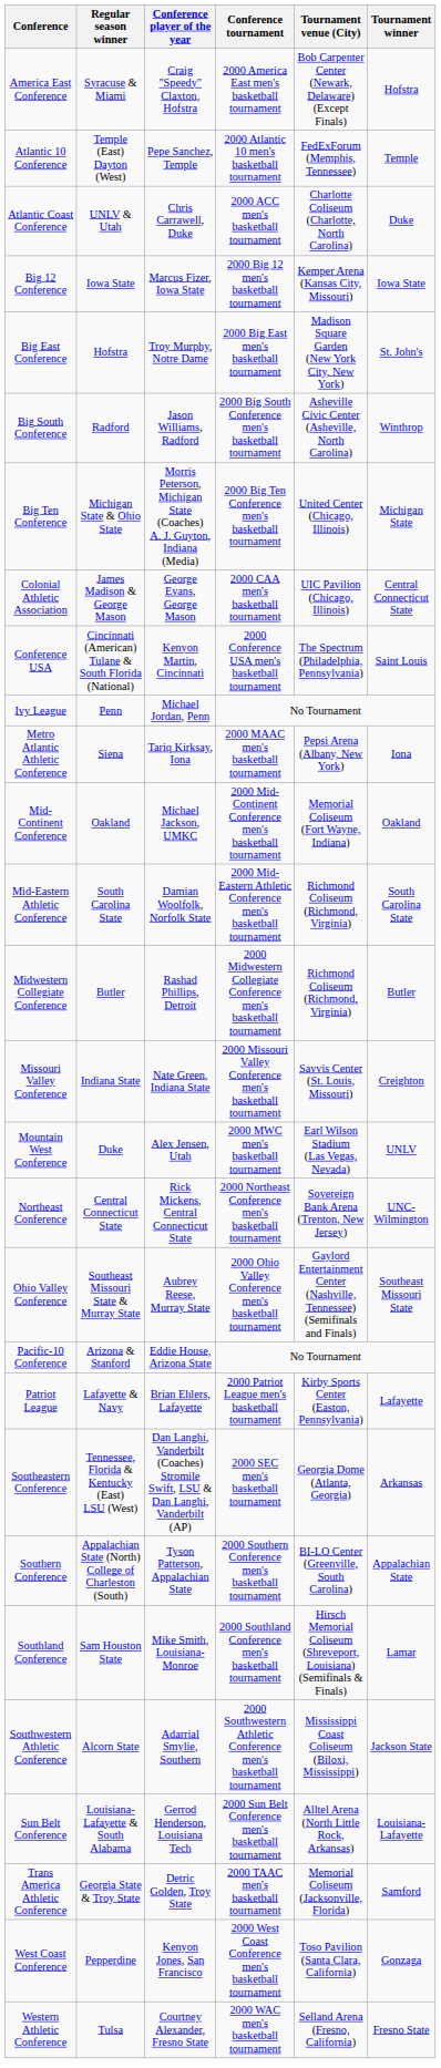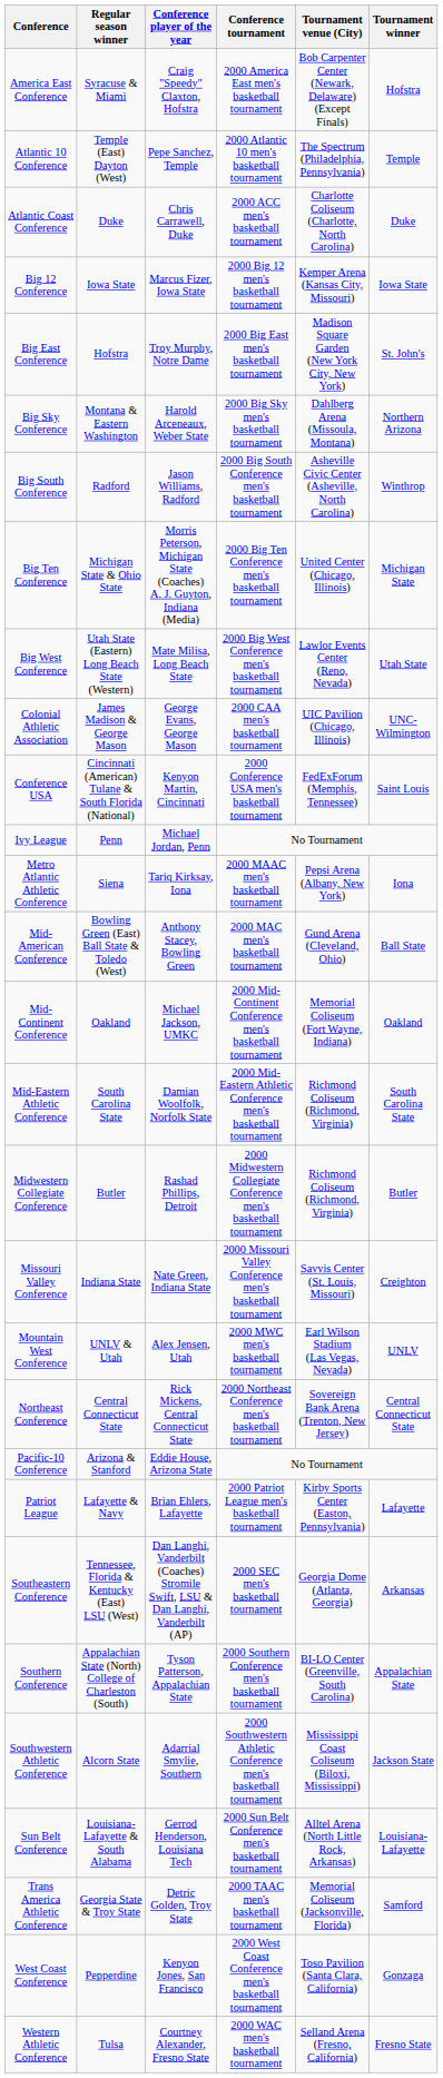Atlantic 10 Conference | Tournament venue (City): FedExForum (Memphis, Tennessee) -> The Spectrum (Philadelphia, Pennsylvania)
Atlantic Coast Conference | Regular season winner: UNLV & Utah -> Duke
+ row: Big Sky Conference | Montana & Eastern Washington | Harold Arceneaux, Weber State | 2000 Big Sky men's basketball tournament | Dahlberg Arena (Missoula, Montana) | Northern Arizona
+ row: Big West Conference | Utah State (Eastern) Long Beach State (Western) | Mate Milisa, Long Beach State | 2000 Big West Conference men's basketball tournament | Lawlor Events Center (Reno, Nevada) | Utah State
Colonial Athletic Association | Tournament winner: Central Connecticut State -> UNC-Wilmington
Conference USA | Tournament venue (City): The Spectrum (Philadelphia, Pennsylvania) -> FedExForum (Memphis, Tennessee)
+ row: Mid-American Conference | Bowling Green (East) Ball State & Toledo (West) | Anthony Stacey, Bowling Green | 2000 MAC men's basketball tournament | Gund Arena (Cleveland, Ohio) | Ball State
Mountain West Conference | Regular season winner: Duke -> UNLV & Utah
Northeast Conference | Tournament winner: UNC-Wilmington -> Central Connecticut State
- row: Ohio Valley Conference | Southeast Missouri State & Murray State | Aubrey Reese, Murray State | 2000 Ohio Valley Conference men's basketball tournament | Gaylord Entertainment Center (Nashville, Tennessee) (Semifinals and Finals) | Southeast Missouri State
- row: Southland Conference | Sam Houston State | Mike Smith, Louisiana-Monroe | 2000 Southland Conference men's basketball tournament | Hirsch Memorial Coliseum (Shreveport, Louisiana) (Semifinals & Finals) | Lamar
